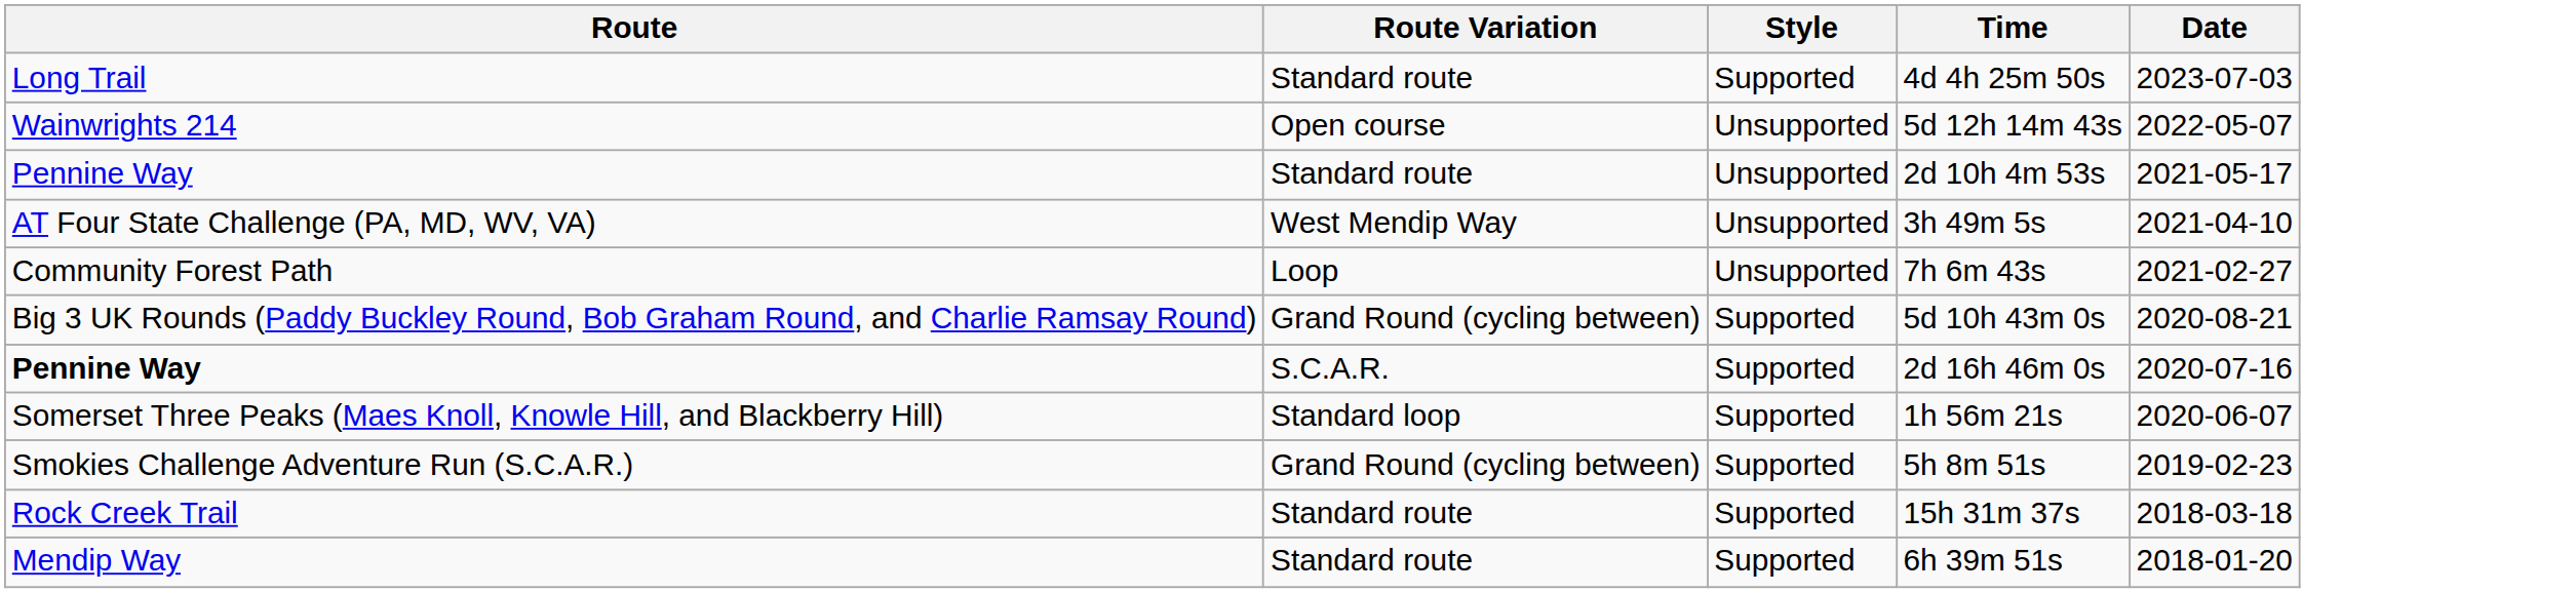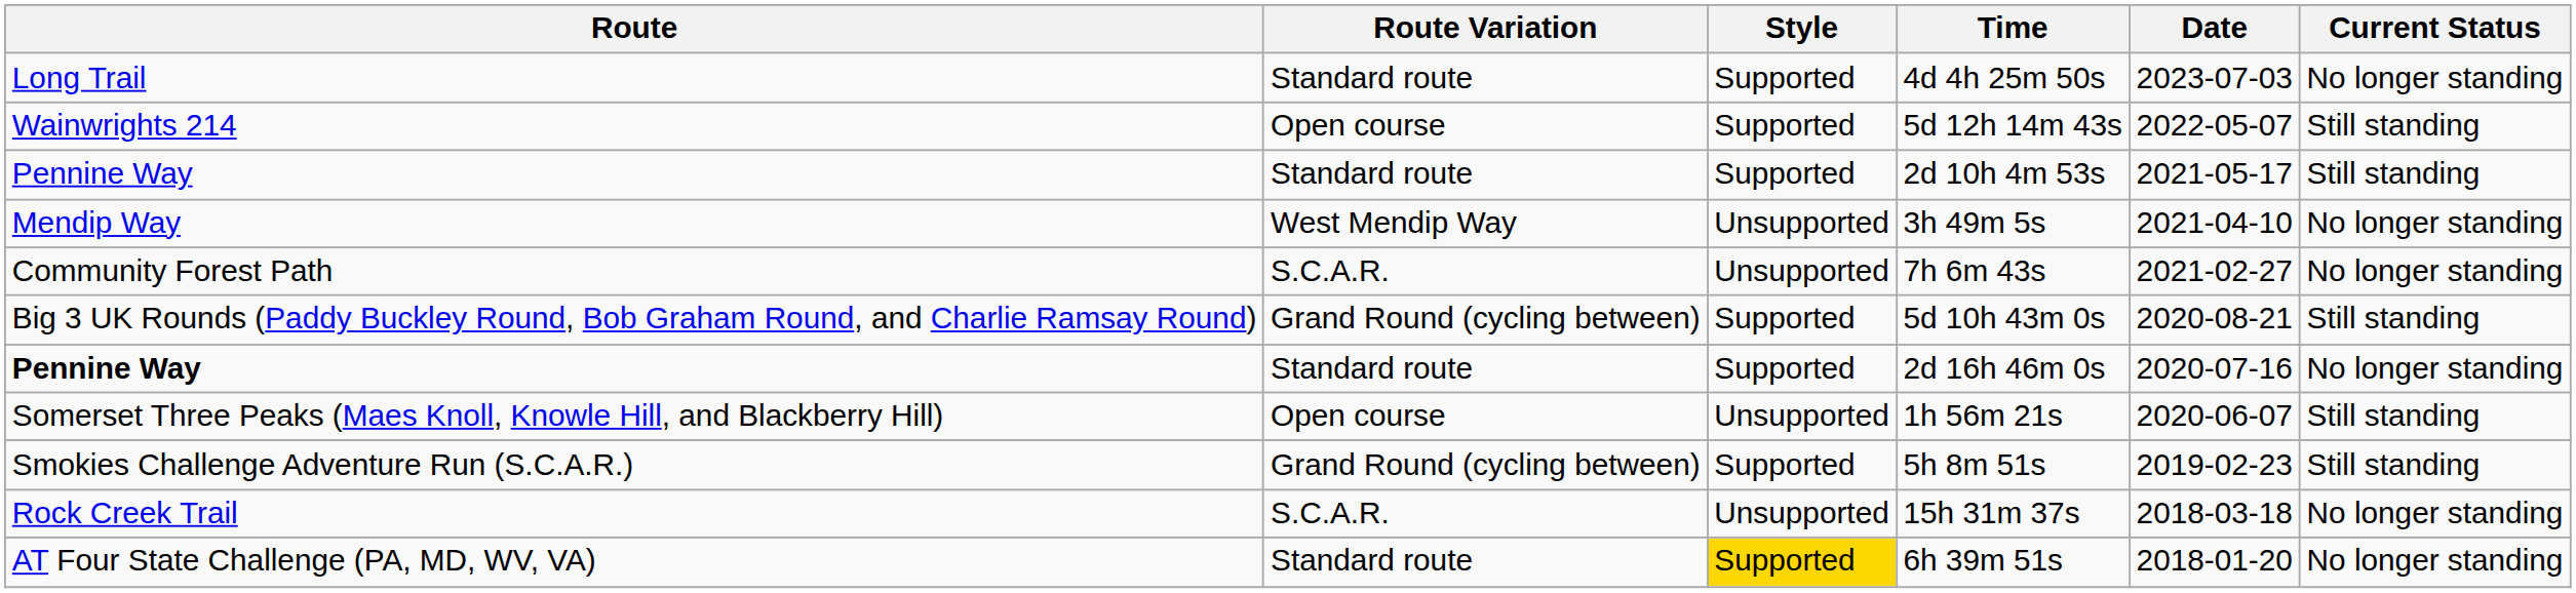+ column: Current Status | No longer standing | Still standing | Still standing | No longer standing | No longer standing | Still standing | No longer standing | Still standing | Still standing | No longer standing | No longer standing
5d 12h 14m 43s | Style: Unsupported -> Supported
2d 10h 4m 53s | Style: Unsupported -> Supported
3h 49m 5s | Route: AT Four State Challenge (PA, MD, WV, VA) -> Mendip Way
7h 6m 43s | Route Variation: Loop -> S.C.A.R.
2d 16h 46m 0s | Route Variation: S.C.A.R. -> Standard route
1h 56m 21s | Route Variation: Standard loop -> Open course
1h 56m 21s | Style: Supported -> Unsupported
15h 31m 37s | Route Variation: Standard route -> S.C.A.R.
15h 31m 37s | Style: Supported -> Unsupported
6h 39m 51s | Route: Mendip Way -> AT Four State Challenge (PA, MD, WV, VA)
6h 39m 51s | Style: no background -> gold background
